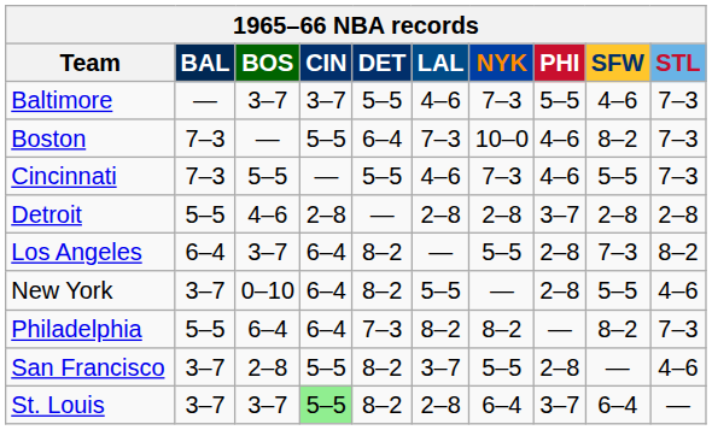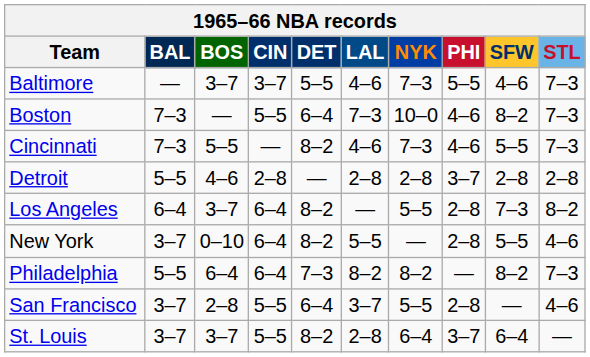Cincinnati | DET: 5–5 -> 8–2
San Francisco | DET: 8–2 -> 6–4
St. Louis | CIN: lightgreen background -> no background
